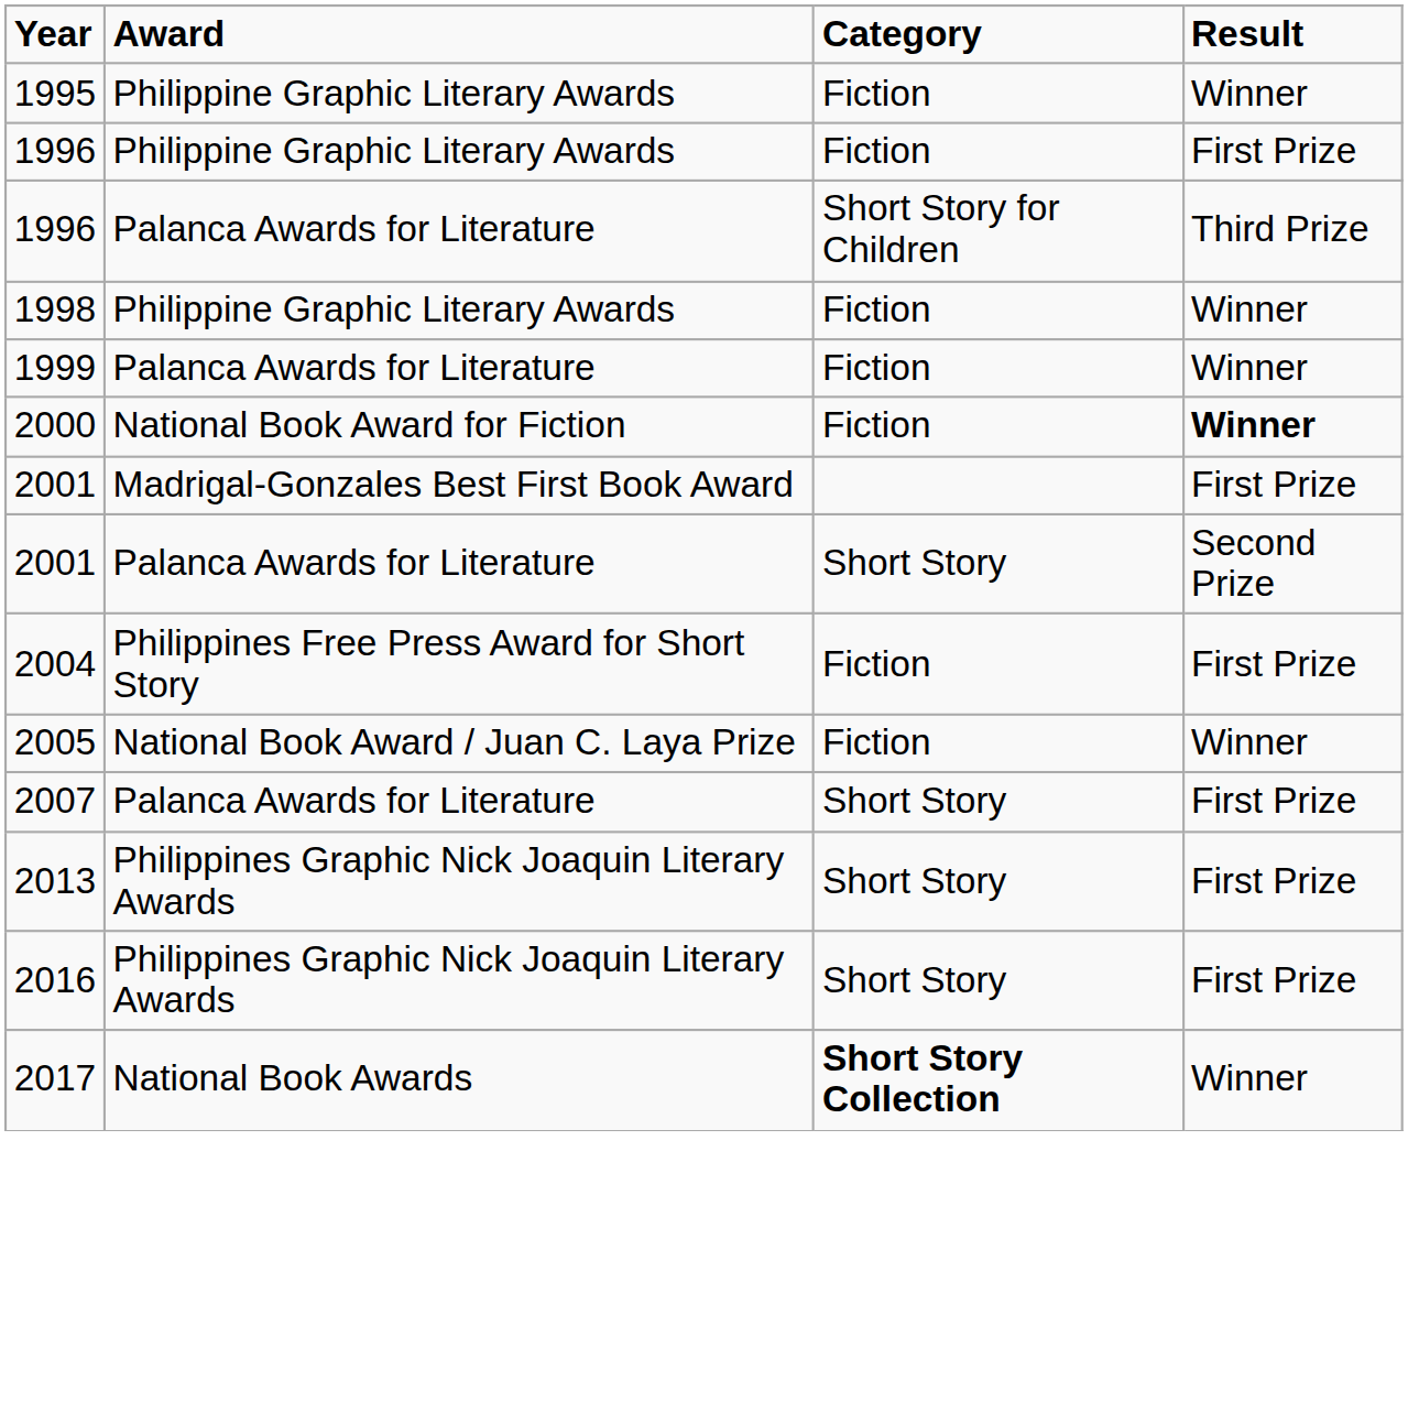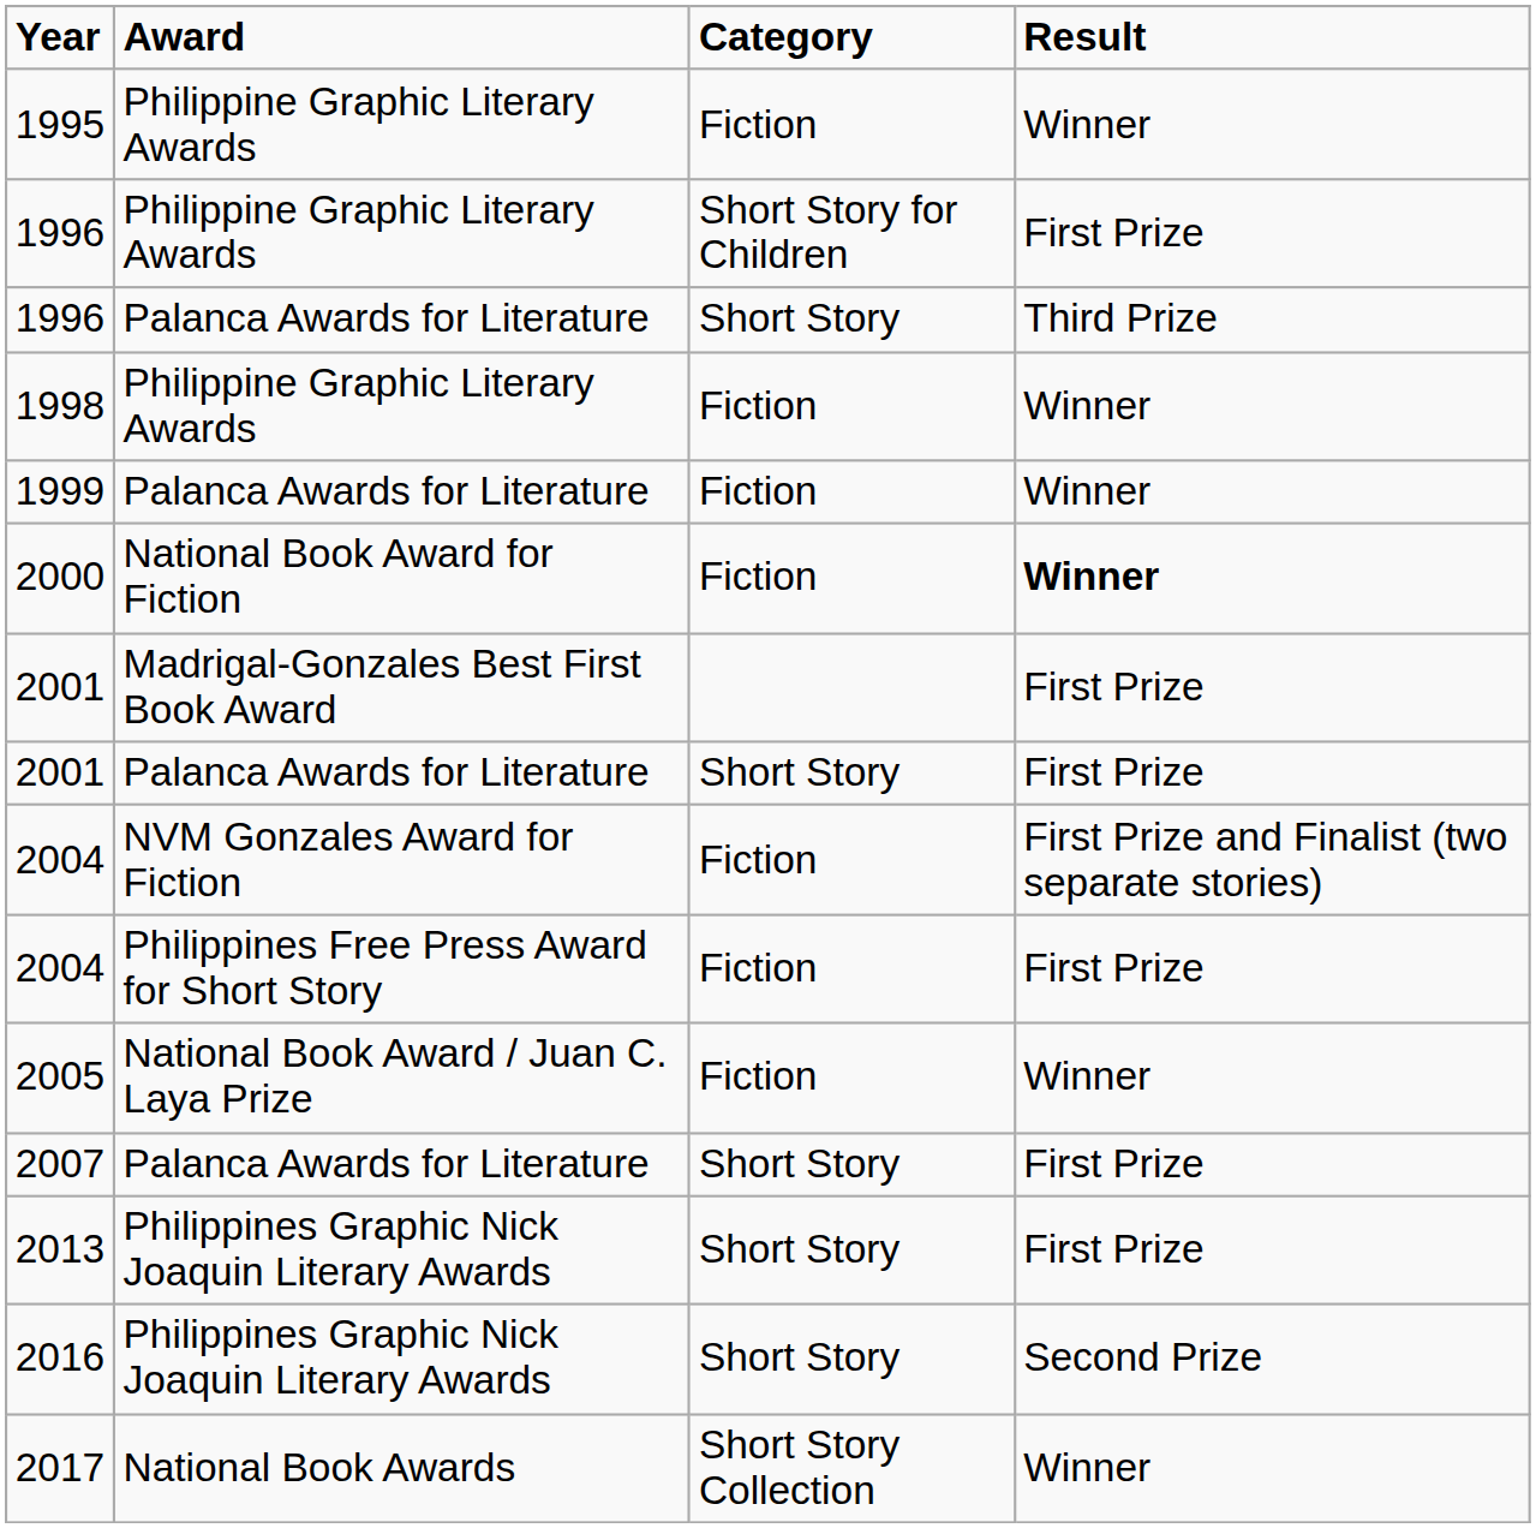1996 / Philippine Graphic Literary Awards | Category: Fiction -> Short Story for Children
1996 / Palanca Awards for Literature | Category: Short Story for Children -> Short Story
2001 / Palanca Awards for Literature | Result: Second Prize -> First Prize
+ row: 2004 | NVM Gonzales Award for Fiction | Fiction | First Prize and Finalist (two separate stories)
2016 | Result: First Prize -> Second Prize
2017 | Category: bold -> normal
